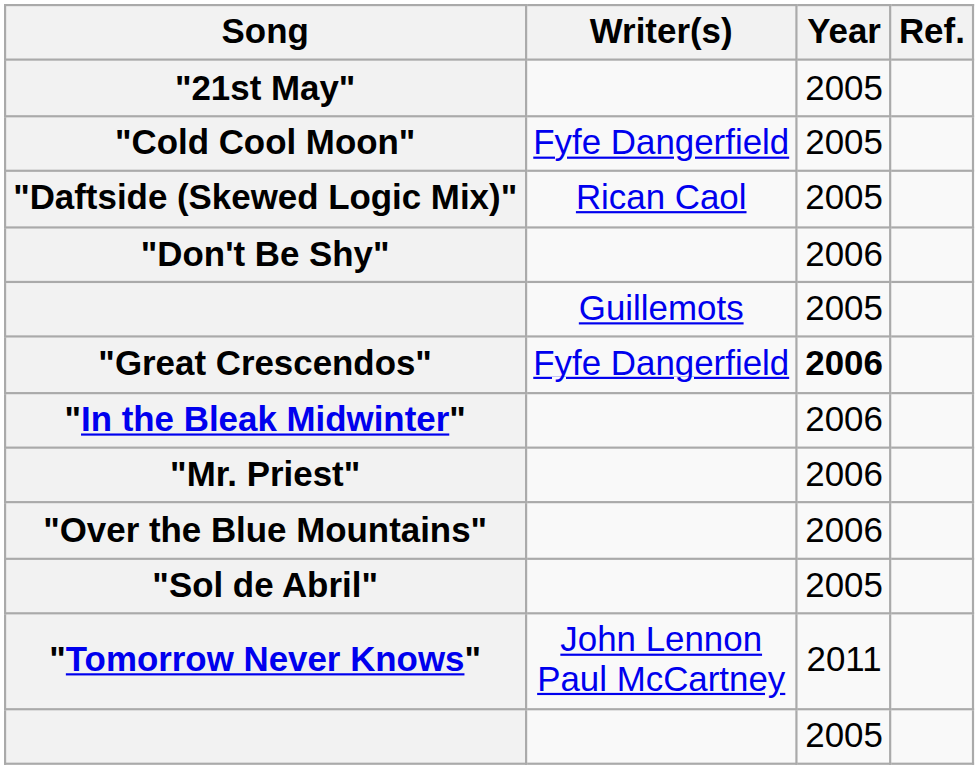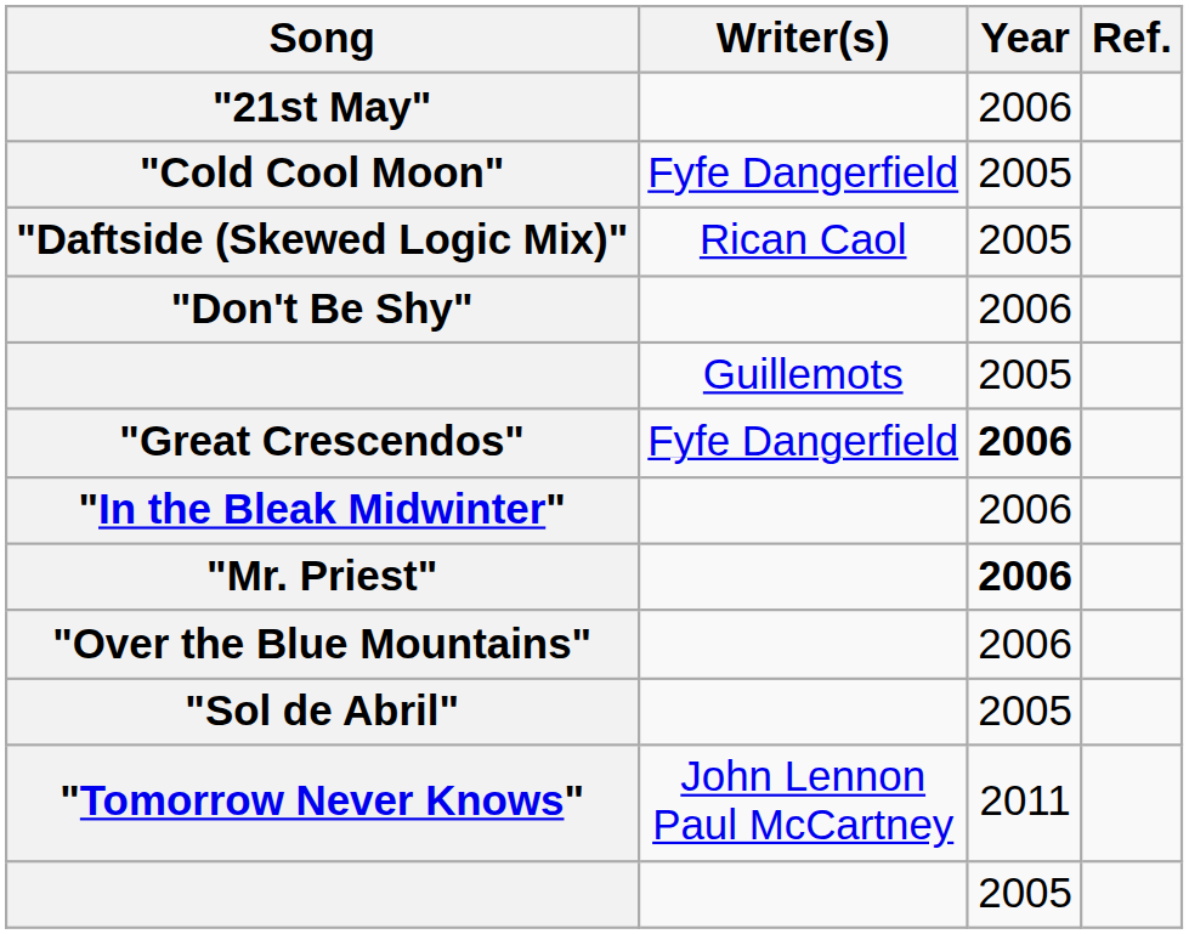"21st May" | Year: 2005 -> 2006
"Mr. Priest" | Year: normal -> bold
